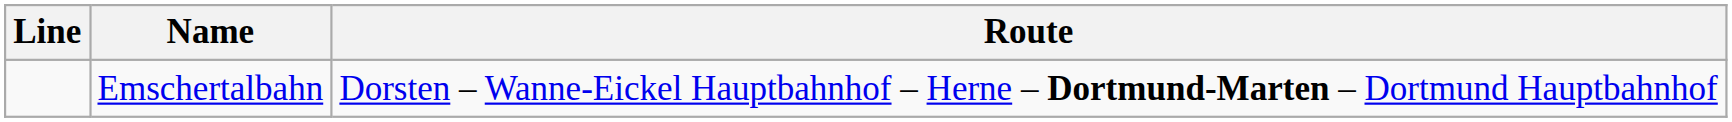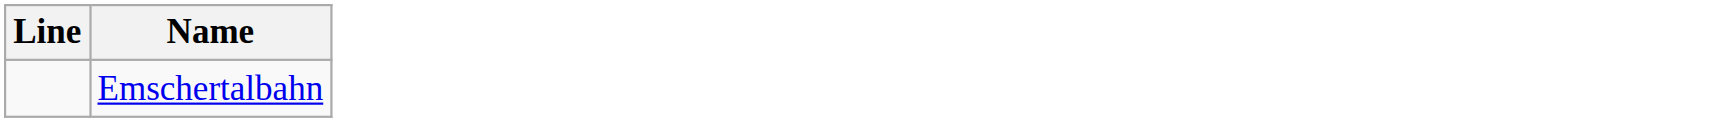- column: Route | Dorsten – Wanne-Eickel Hauptbahnhof – Herne – Dortmund-Marten – Dortmund Hauptbahnhof
